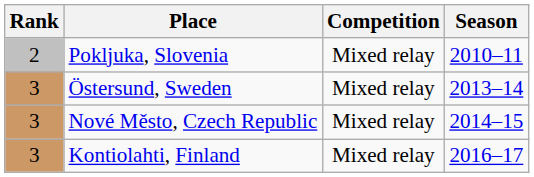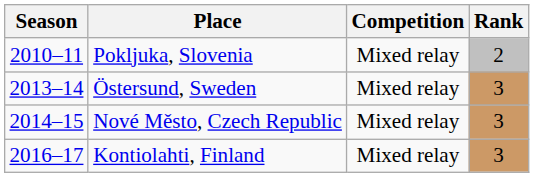columns swapped: Season <-> Rank
